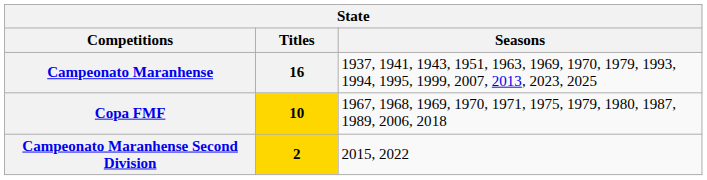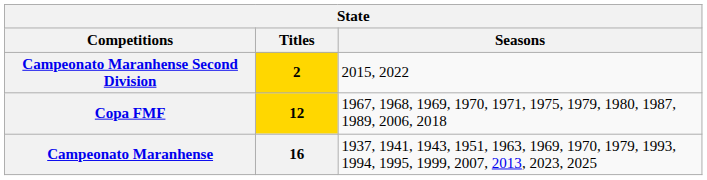rows swapped: Campeonato Maranhense <-> Campeonato Maranhense Second Division
Copa FMF | Titles: 10 -> 12
